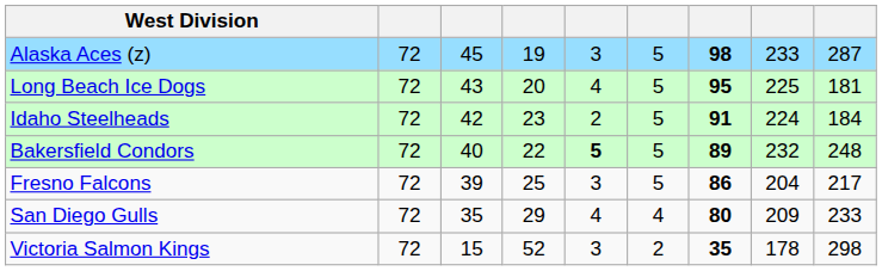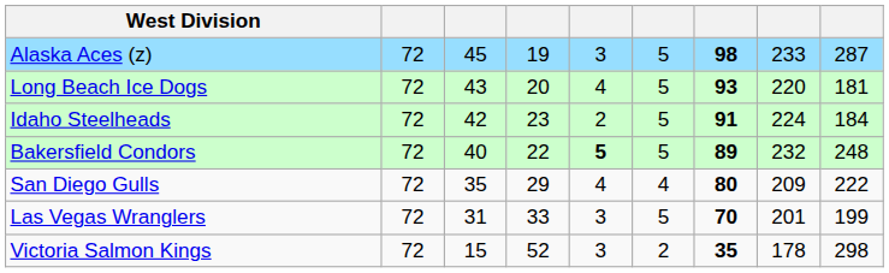Long Beach Ice Dogs | column 7: 95 -> 93
Long Beach Ice Dogs | column 8: 225 -> 220
- row: Fresno Falcons | 72 | 39 | 25 | 3 | 5 | 86 | 204 | 217
San Diego Gulls | column 9: 233 -> 222
+ row: Las Vegas Wranglers | 72 | 31 | 33 | 3 | 5 | 70 | 201 | 199
